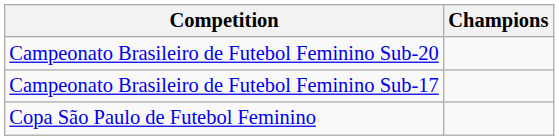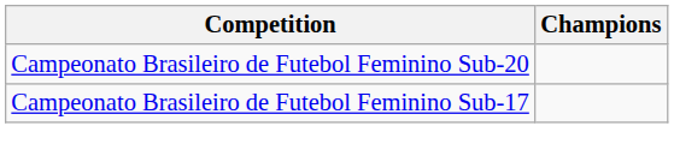- row: Copa São Paulo de Futebol Feminino
